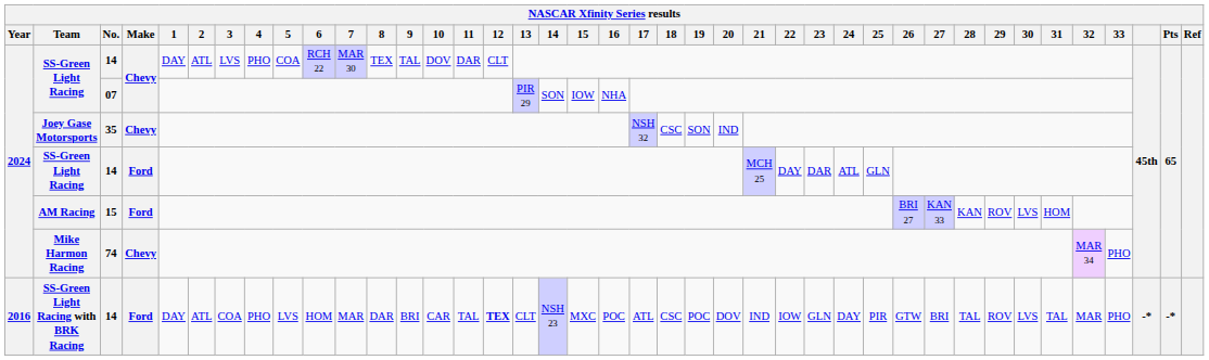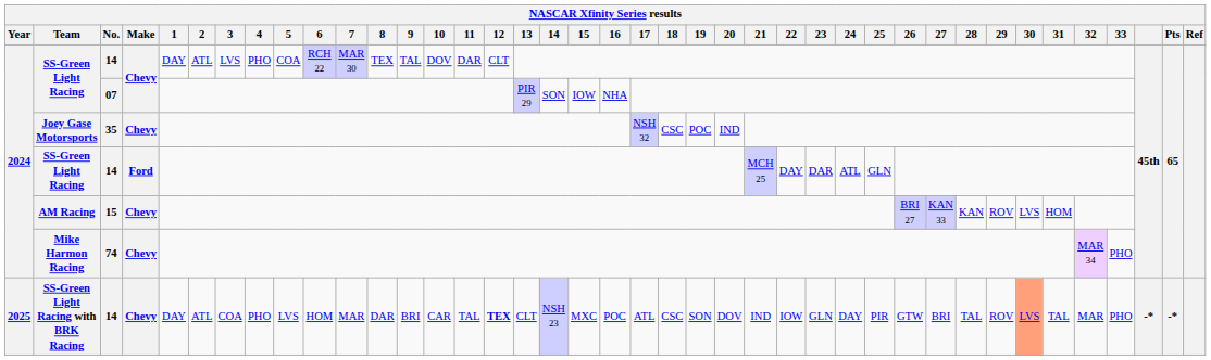Joey Gase Motorsports | 19: SON -> POC
AM Racing | Make: Ford -> Chevy
SS-Green Light Racing with BRK Racing | Year: 2016 -> 2025
SS-Green Light Racing with BRK Racing | Make: Ford -> Chevy
SS-Green Light Racing with BRK Racing | 19: POC -> SON
SS-Green Light Racing with BRK Racing | 30: no background -> lightsalmon background
